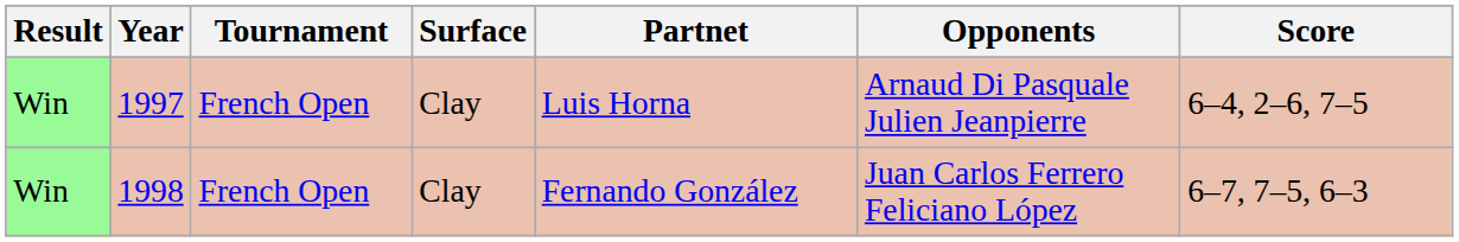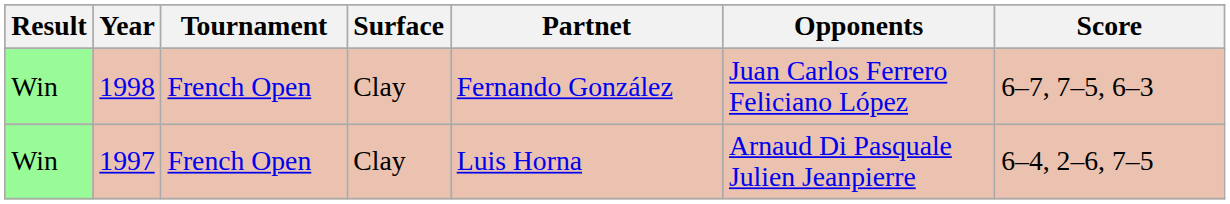rows swapped: 1997 <-> 1998
